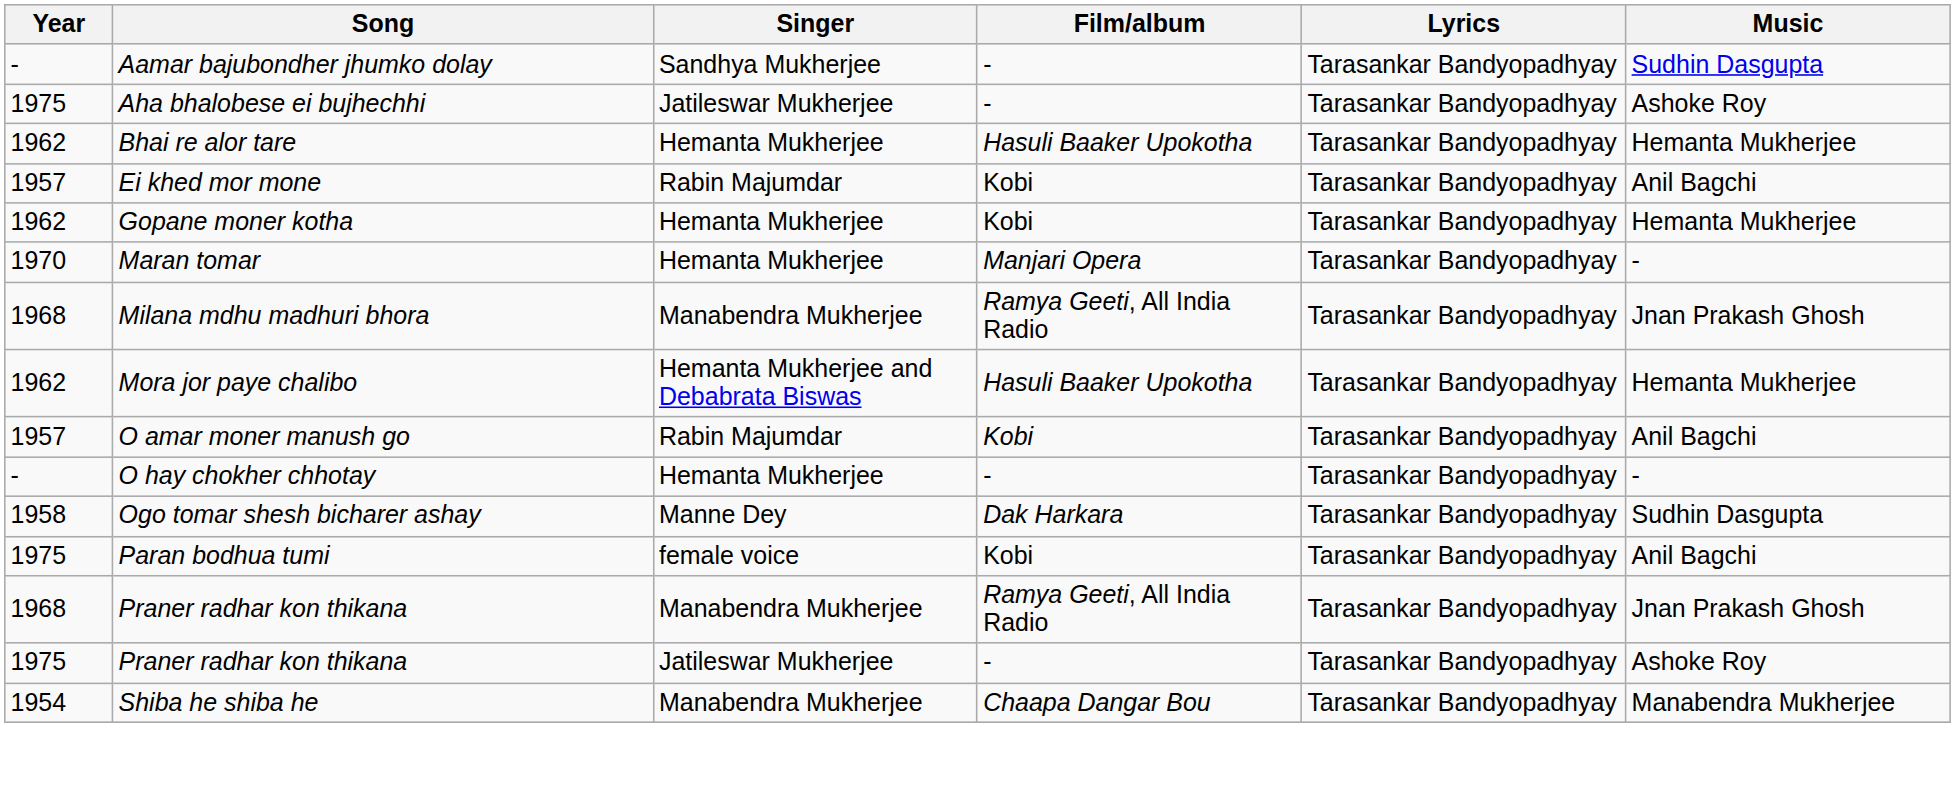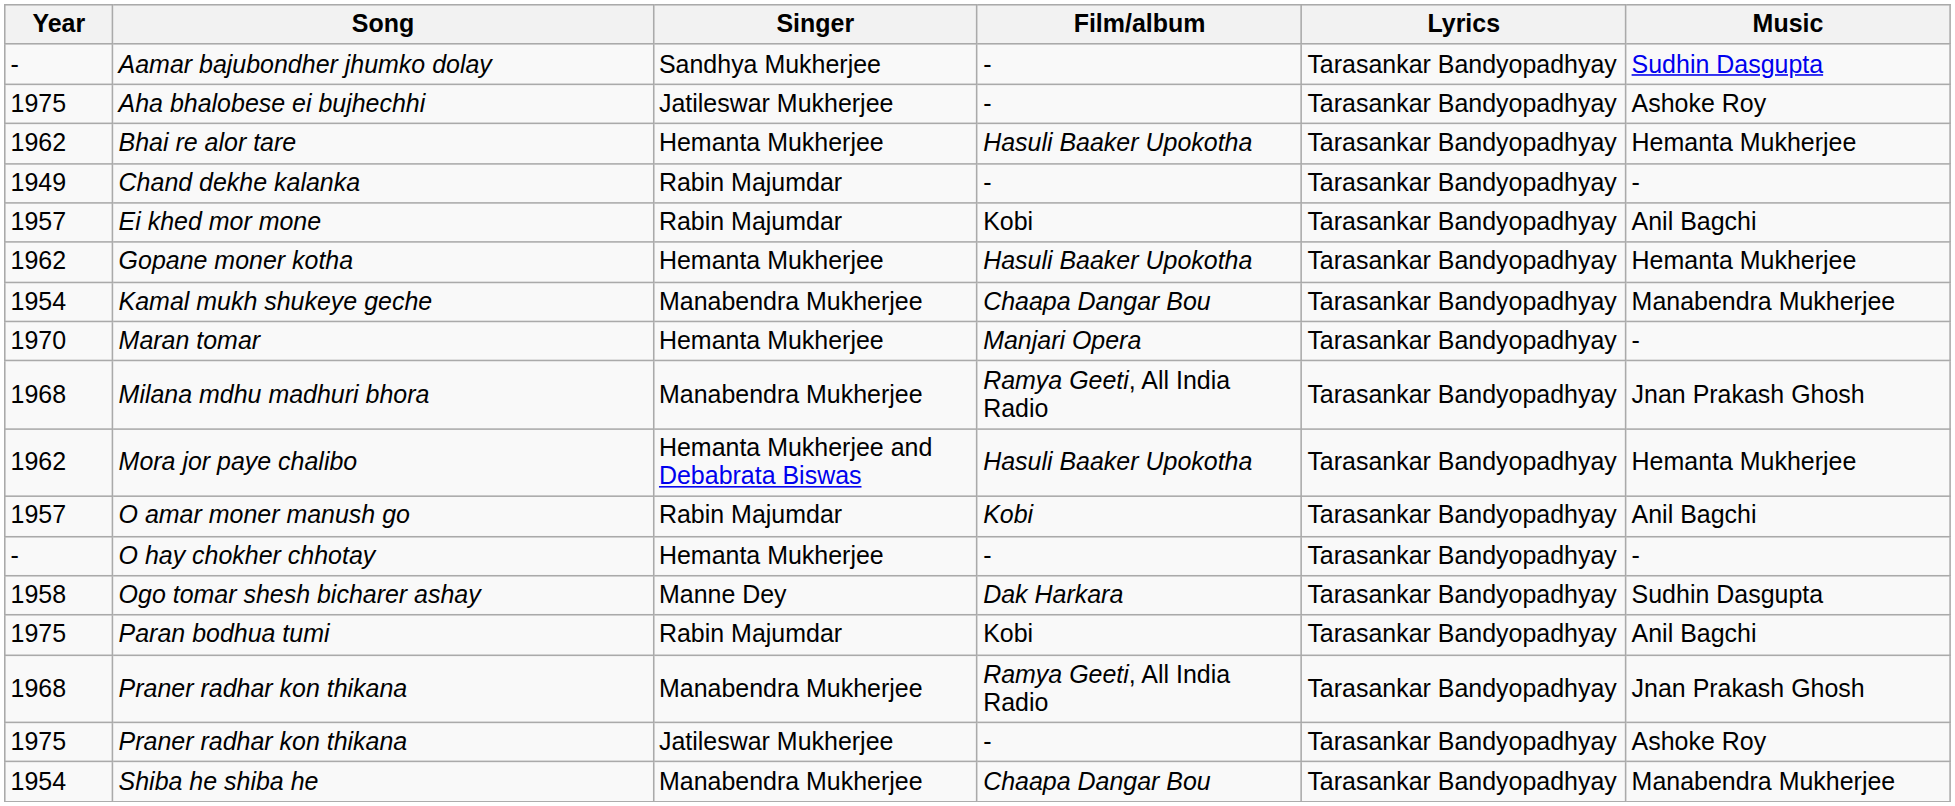+ row: 1949 | Chand dekhe kalanka | Rabin Majumdar | - | Tarasankar Bandyopadhyay | -
Gopane moner kotha | Film/album: Kobi -> Hasuli Baaker Upokotha
+ row: 1954 | Kamal mukh shukeye geche | Manabendra Mukherjee | Chaapa Dangar Bou | Tarasankar Bandyopadhyay | Manabendra Mukherjee
Paran bodhua tumi | Singer: female voice -> Rabin Majumdar
